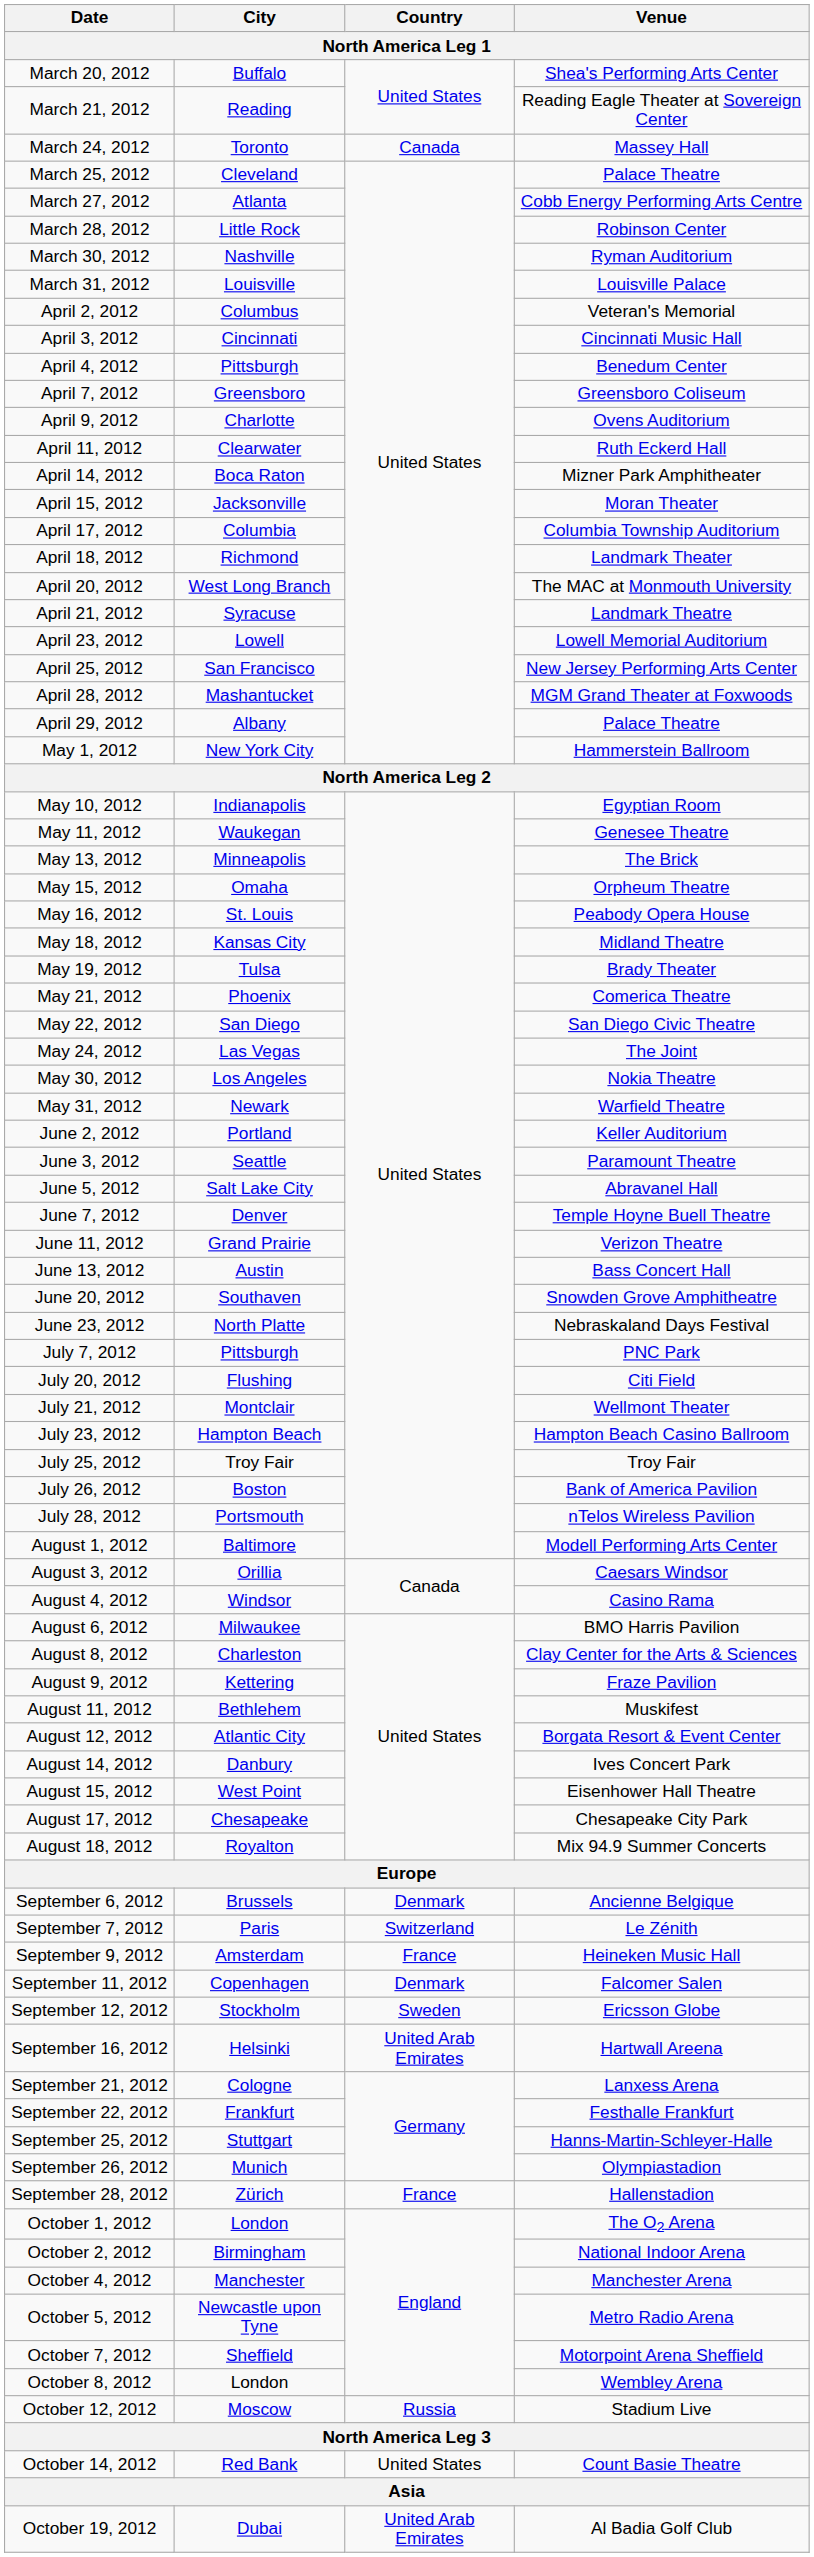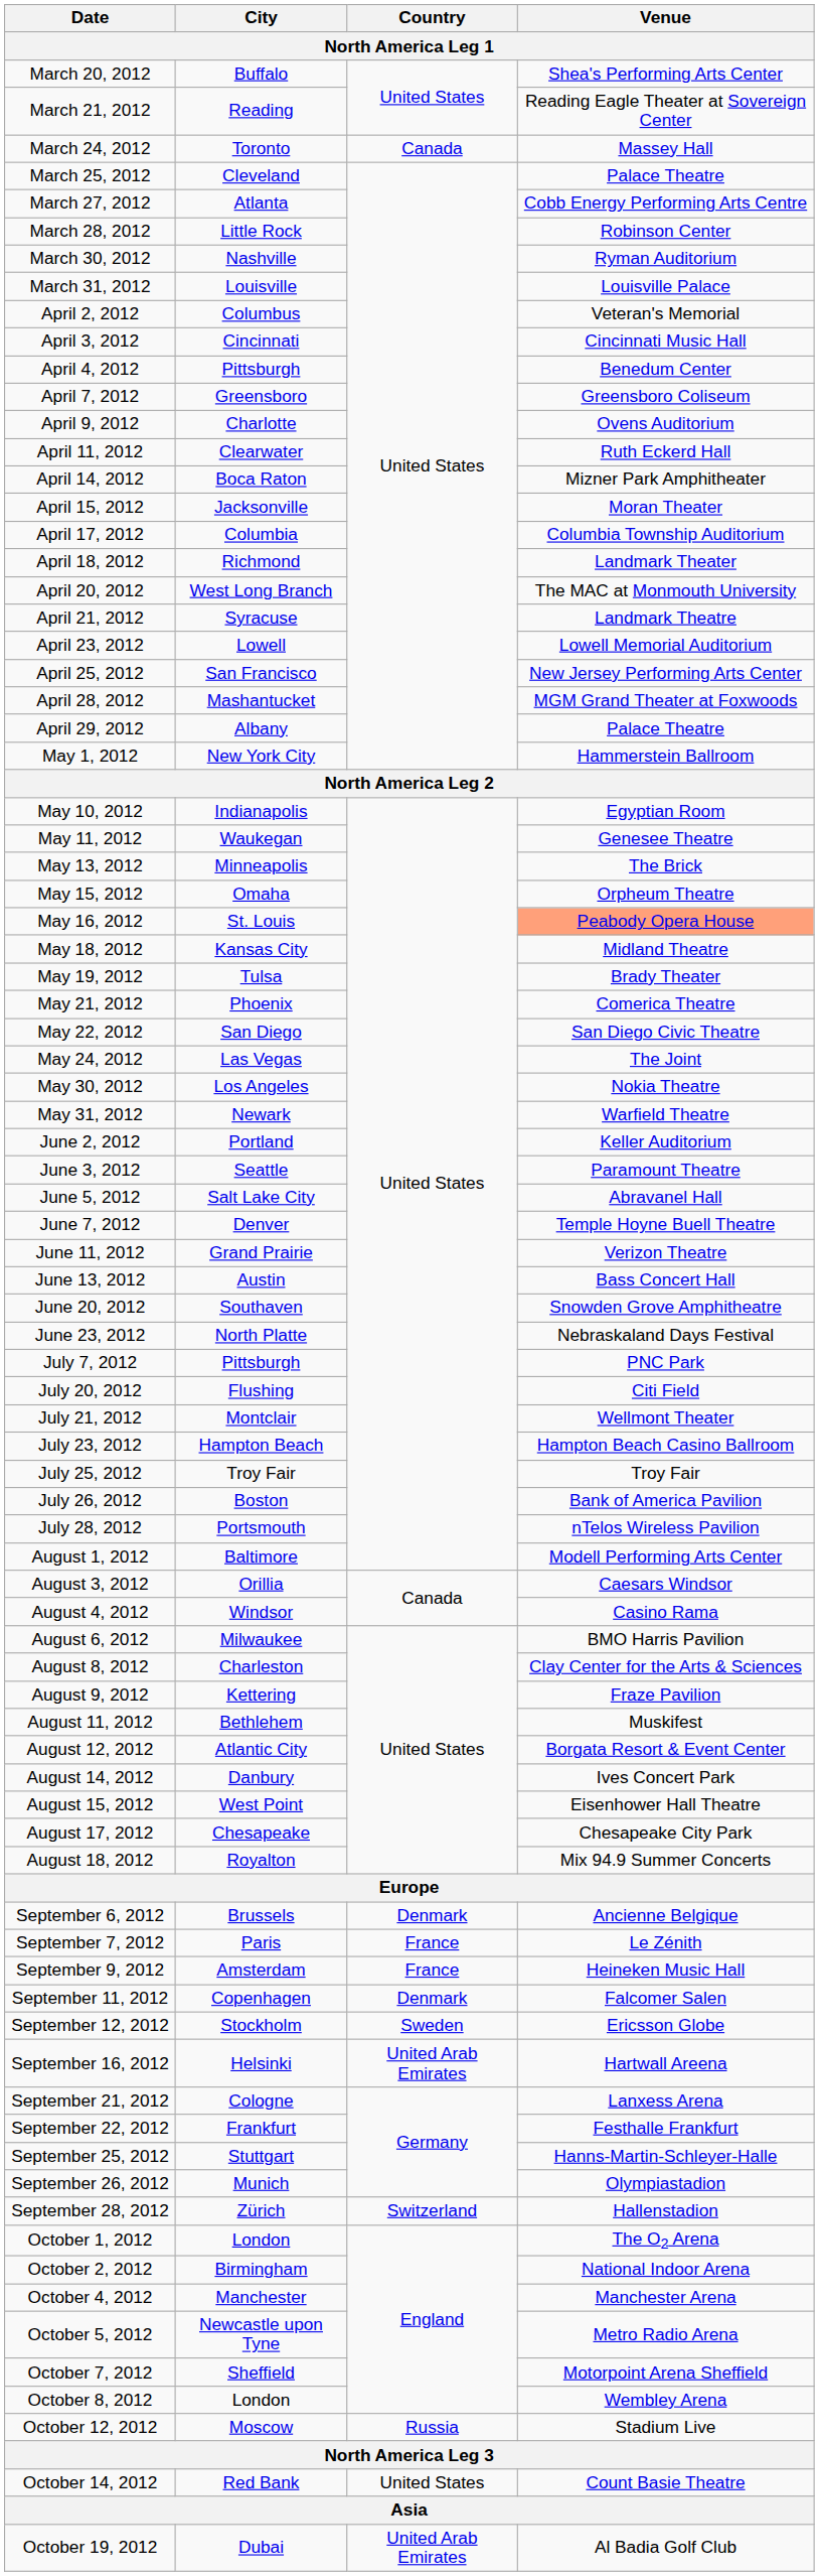May 16, 2012 | Venue: no background -> lightsalmon background
September 7, 2012 | Country: Switzerland -> France
September 28, 2012 | Country: France -> Switzerland
